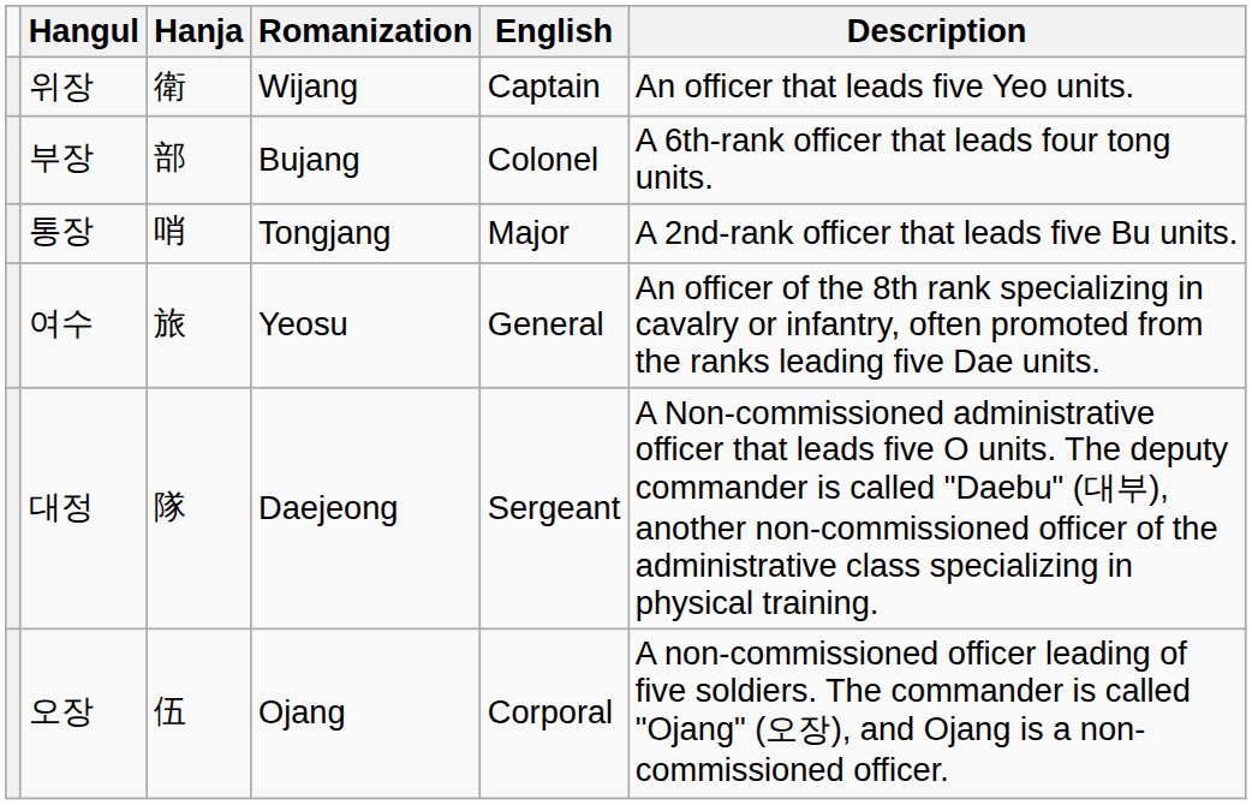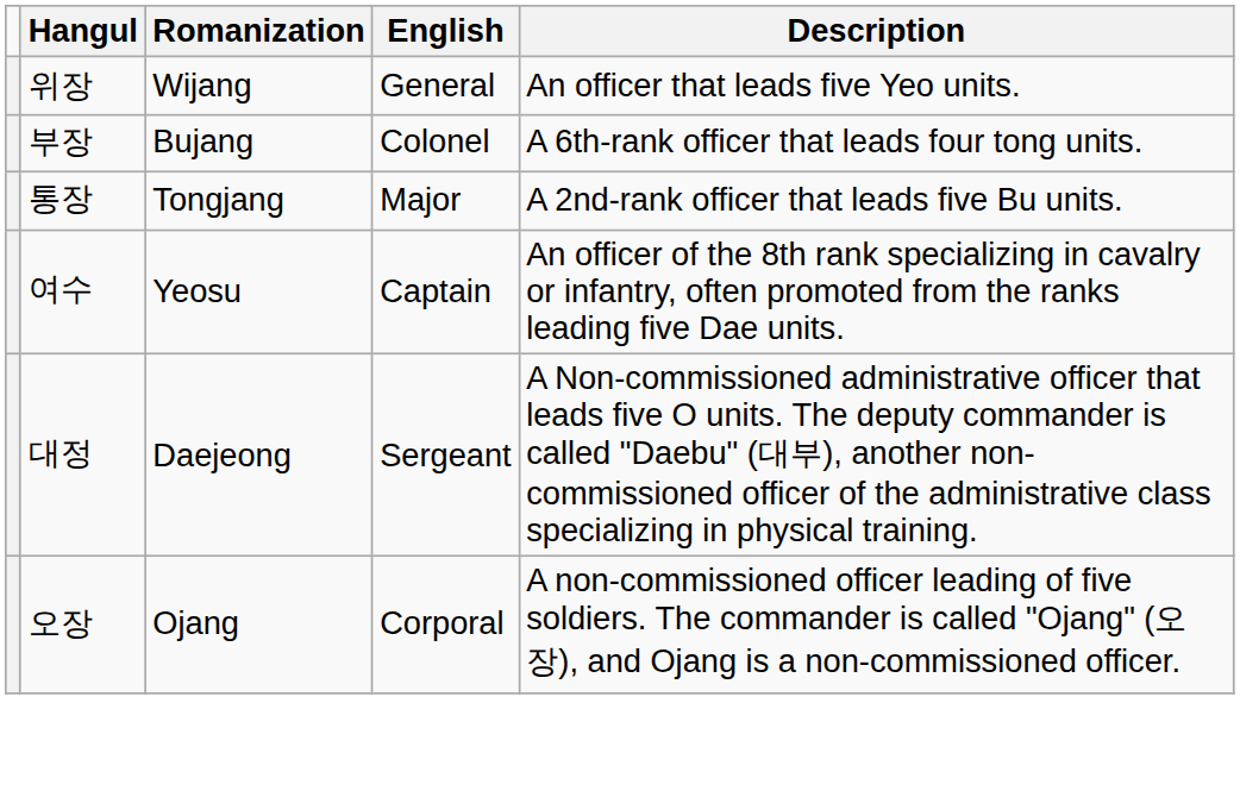- column: Hanja | 衛 | 部 | 哨 | 旅 | 隊 | 伍
위장 | English: Captain -> General
여수 | English: General -> Captain
